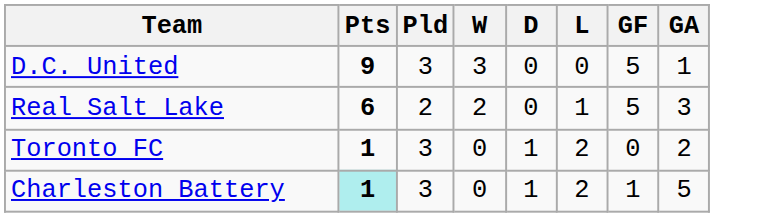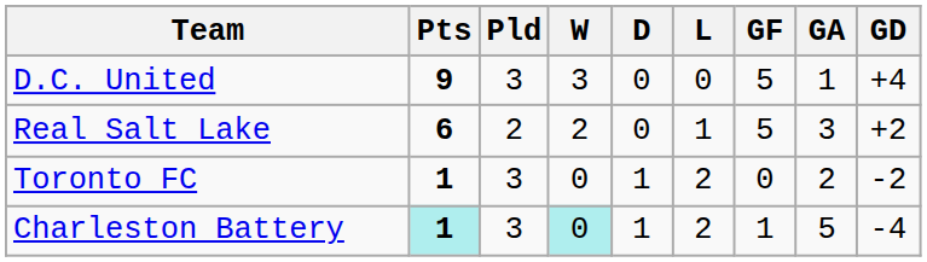+ column: GD | +4 | +2 | -2 | -4
Charleston Battery | W: no background -> paleturquoise background
